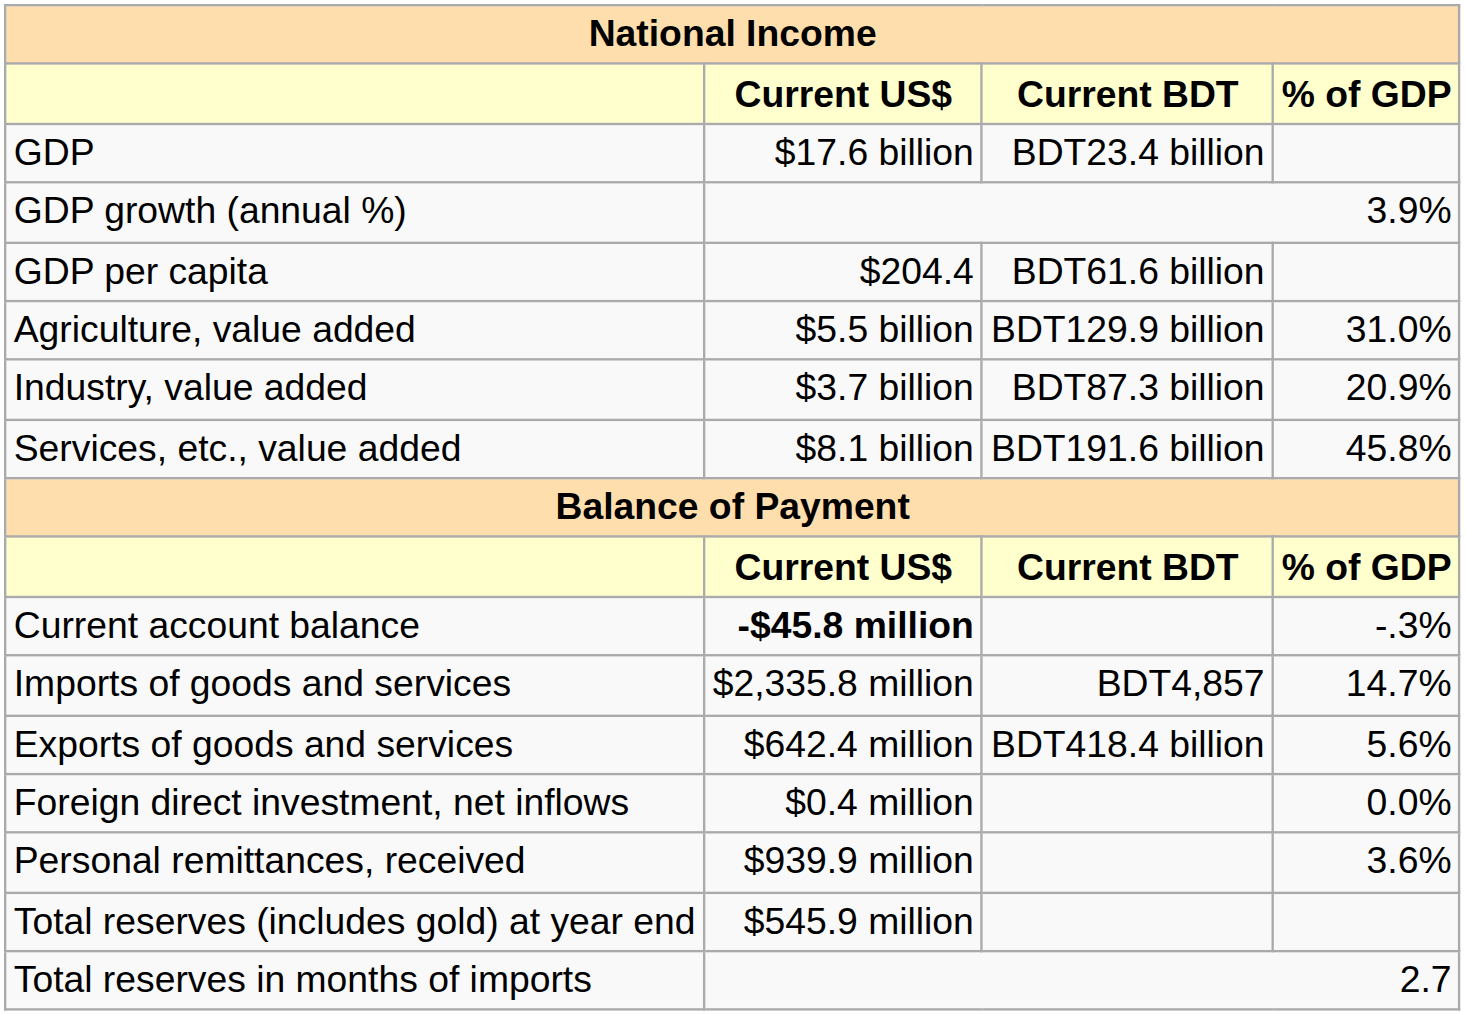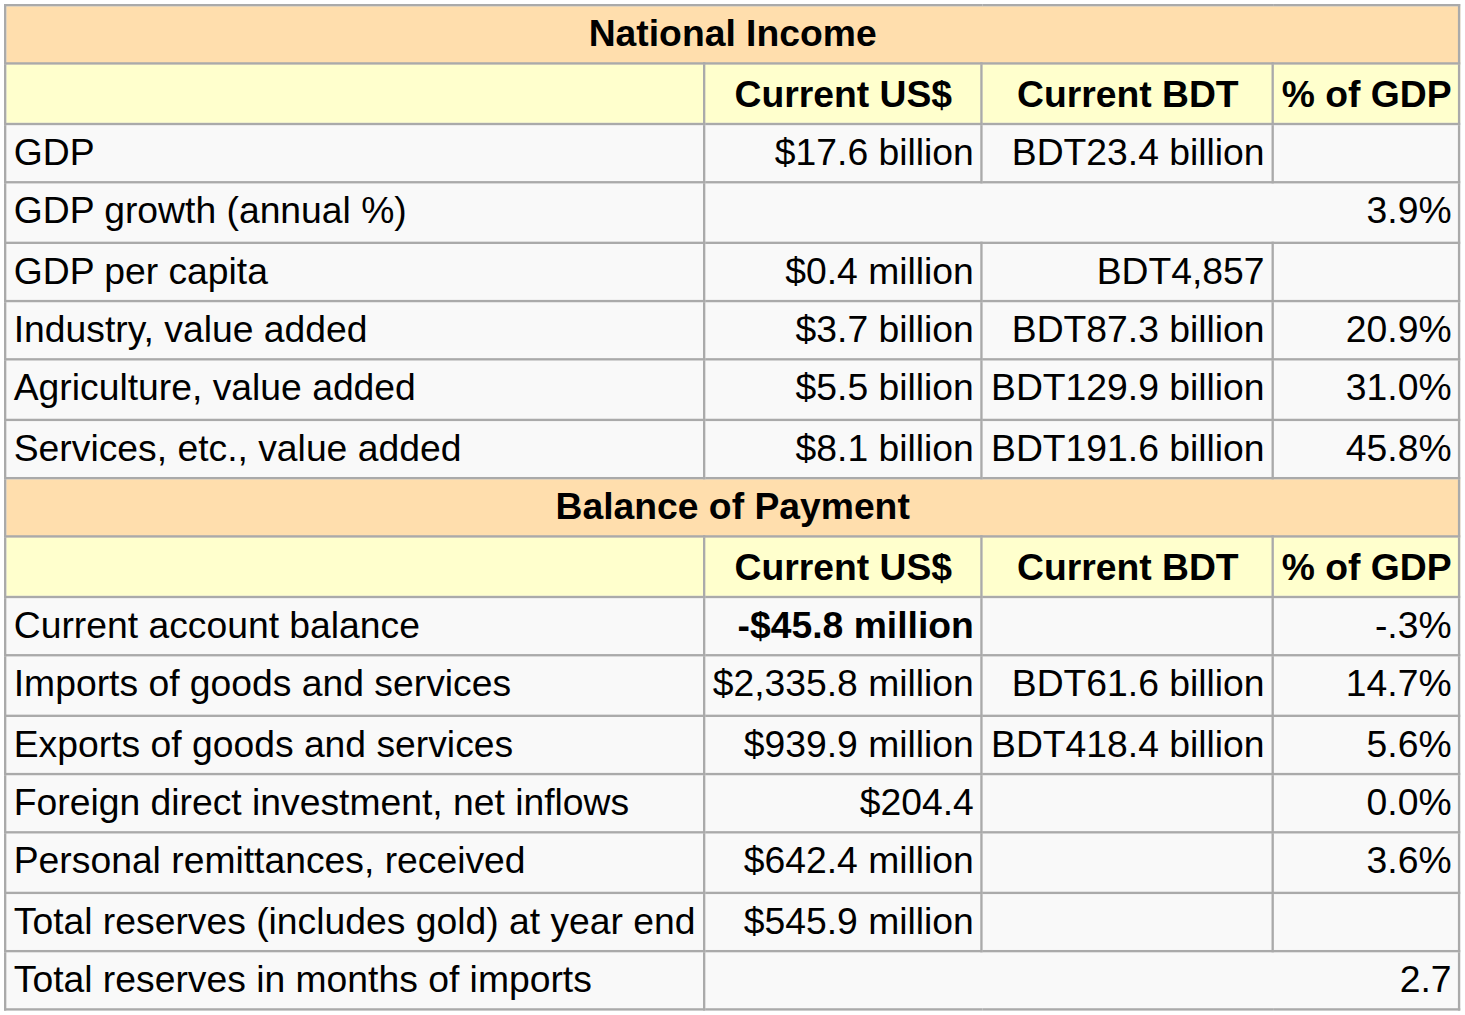GDP per capita | Current US$: $204.4 -> $0.4 million
GDP per capita | Current BDT: BDT61.6 billion -> BDT4,857
rows swapped: Agriculture, value added <-> Industry, value added
Imports of goods and services | Current BDT: BDT4,857 -> BDT61.6 billion
Exports of goods and services | Current US$: $642.4 million -> $939.9 million
Foreign direct investment, net inflows | Current US$: $0.4 million -> $204.4
Personal remittances, received | Current US$: $939.9 million -> $642.4 million
